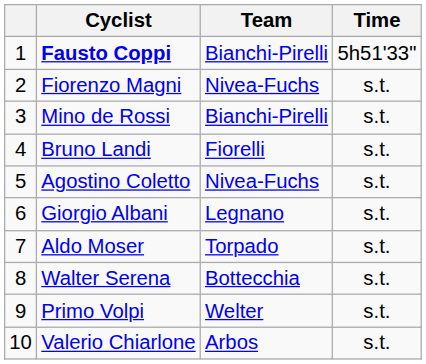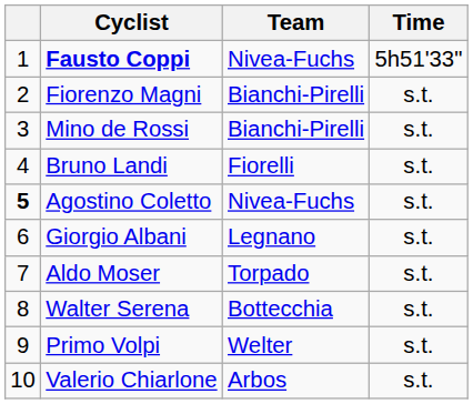Fausto Coppi | Team: Bianchi-Pirelli -> Nivea-Fuchs
Fiorenzo Magni | Team: Nivea-Fuchs -> Bianchi-Pirelli
Agostino Coletto | column 1: normal -> bold
